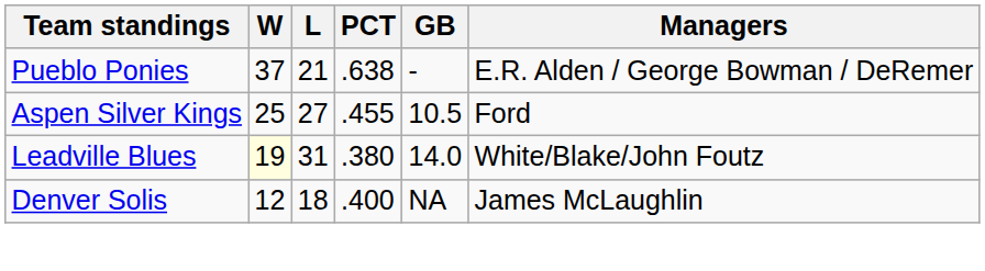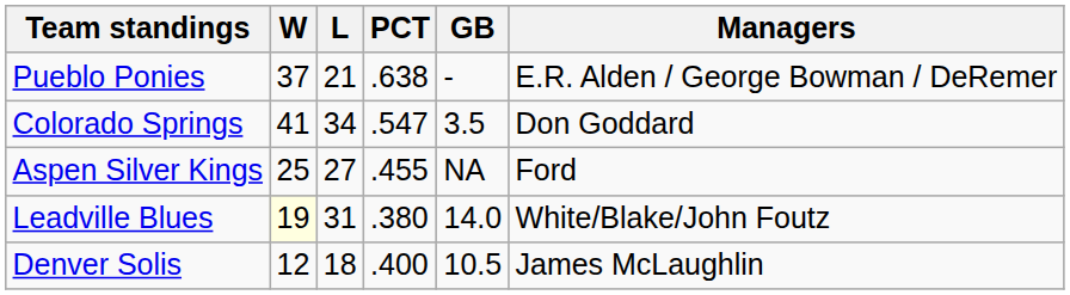+ row: Colorado Springs | 41 | 34 | .547 | 3.5 | Don Goddard
Aspen Silver Kings | GB: 10.5 -> NA
Denver Solis | GB: NA -> 10.5
